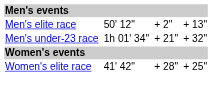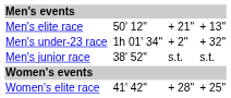Men's elite race | column 5: + 2" -> + 21"
Men's under-23 race | column 5: + 21" -> + 2"
+ row: Men's junior race | 38' 52" | s.t. | s.t.
